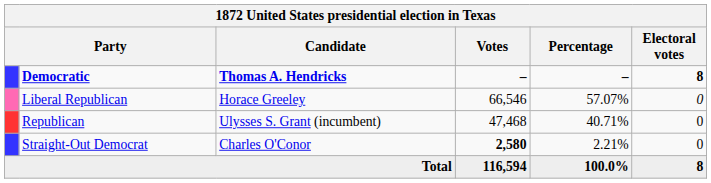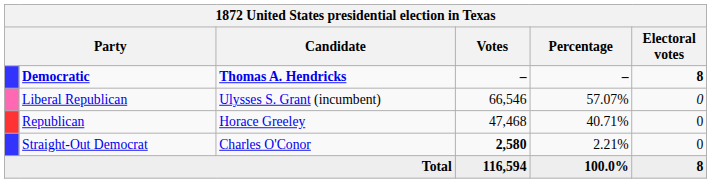Liberal Republican | Candidate: Horace Greeley -> Ulysses S. Grant (incumbent)
Republican | Candidate: Ulysses S. Grant (incumbent) -> Horace Greeley
